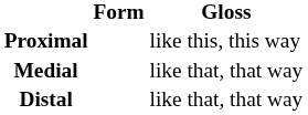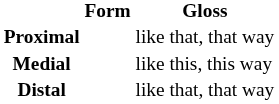Proximal | Gloss: like this, this way -> like that, that way
Medial | Gloss: like that, that way -> like this, this way
